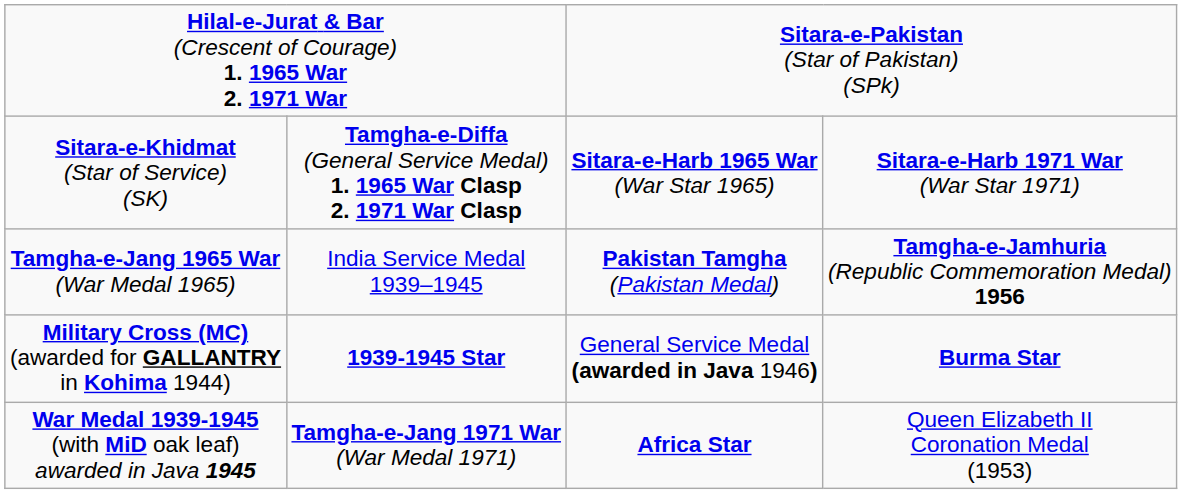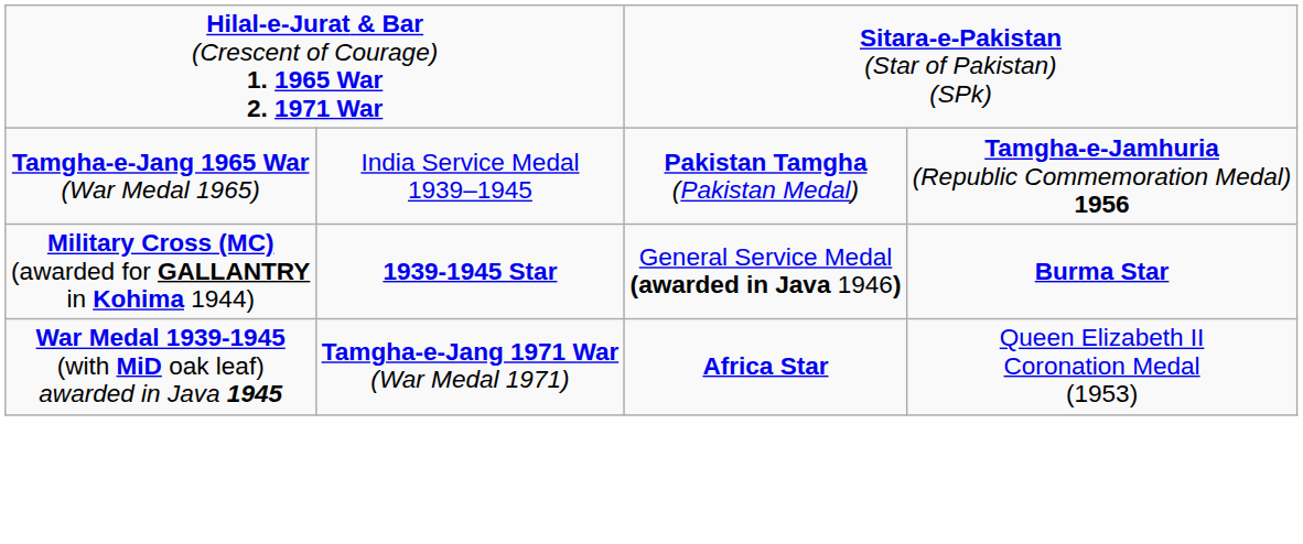- row: Sitara-e-Khidmat (Star of Service) (SK) | Tamgha-e-Diffa (General Service Medal) 1. 1965 War Clasp 2. 1971 War Clasp | Sitara-e-Harb 1965 War (War Star 1965) | Sitara-e-Harb 1971 War (War Star 1971)
